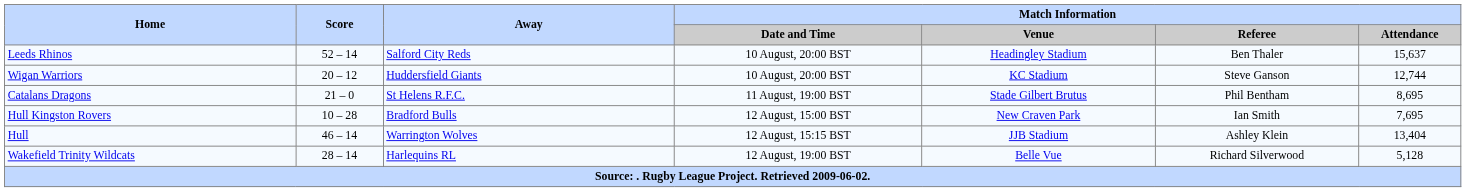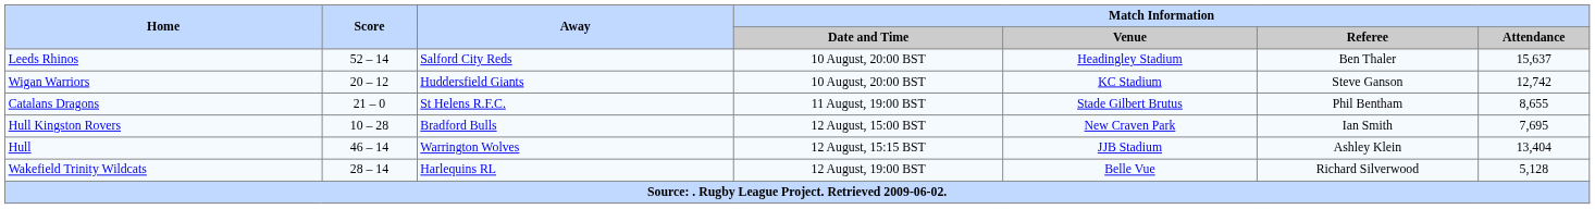Wigan Warriors | Match Information / Attendance: 12,744 -> 12,742
Catalans Dragons | Match Information / Attendance: 8,695 -> 8,655
